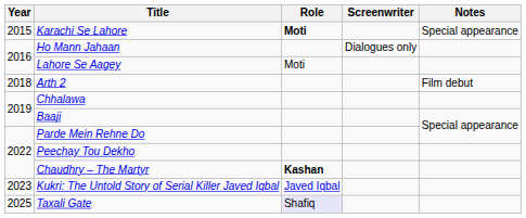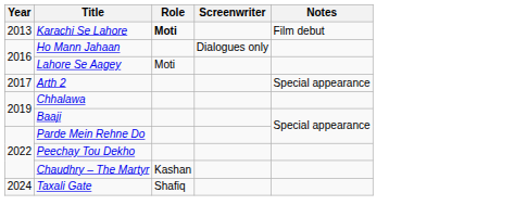Karachi Se Lahore | Year: 2015 -> 2013
Karachi Se Lahore | Notes: Special appearance -> Film debut
Arth 2 | Year: 2018 -> 2017
Arth 2 | Notes: Film debut -> Special appearance
Chaudhry – The Martyr | Role: bold -> normal
- row: 2023 | Kukri: The Untold Story of Serial Killer Javed Iqbal | Javed Iqbal
Taxali Gate | Year: 2025 -> 2024
Taxali Gate | Role: lavender background -> no background
